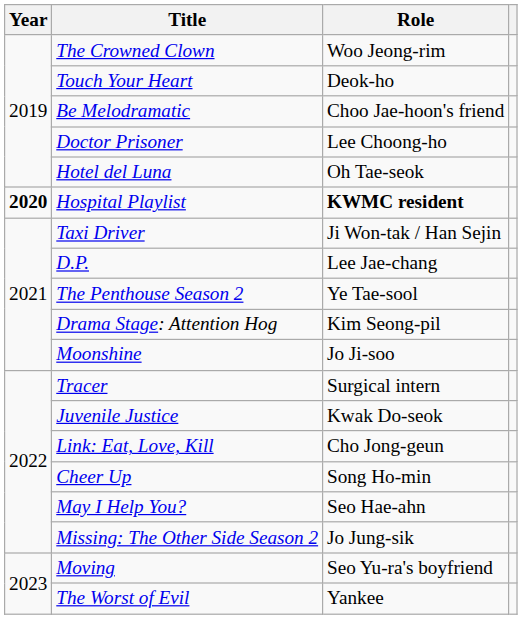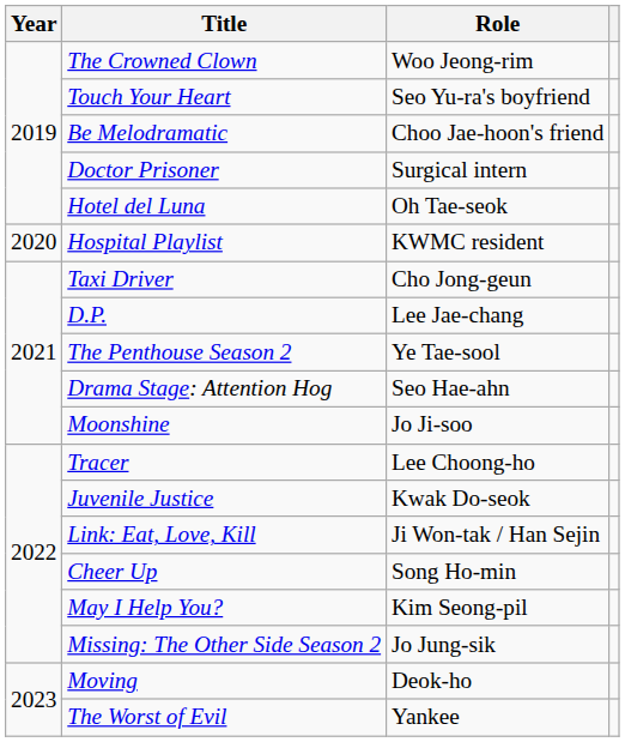Touch Your Heart | Role: Deok-ho -> Seo Yu-ra's boyfriend
Doctor Prisoner | Role: Lee Choong-ho -> Surgical intern
Hospital Playlist | Year: bold -> normal
Hospital Playlist | Role: bold -> normal
Taxi Driver | Role: Ji Won-tak / Han Sejin -> Cho Jong-geun
Drama Stage: Attention Hog | Role: Kim Seong-pil -> Seo Hae-ahn
Tracer | Role: Surgical intern -> Lee Choong-ho
Link: Eat, Love, Kill | Role: Cho Jong-geun -> Ji Won-tak / Han Sejin
May I Help You? | Role: Seo Hae-ahn -> Kim Seong-pil
Moving | Role: Seo Yu-ra's boyfriend -> Deok-ho
